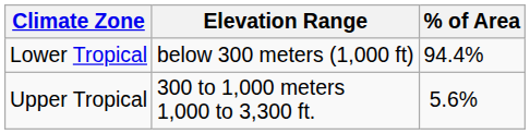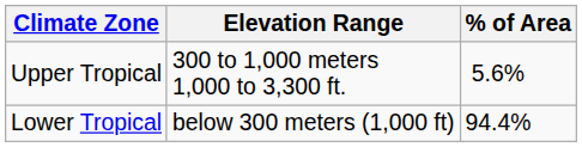rows swapped: Lower Tropical <-> Upper Tropical
